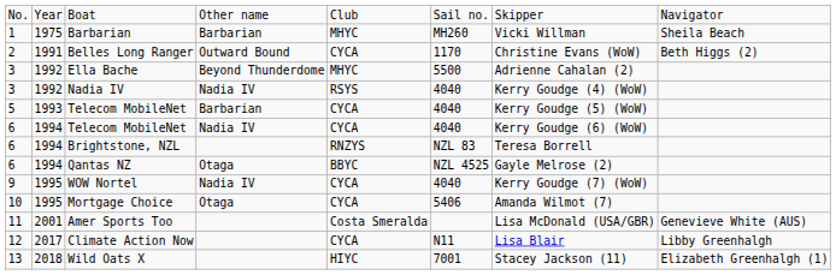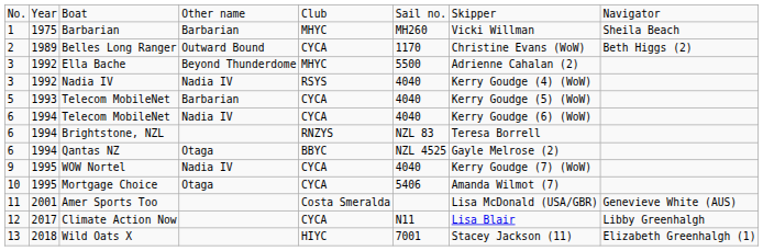Belles Long Ranger | column 2: 1991 -> 1989
